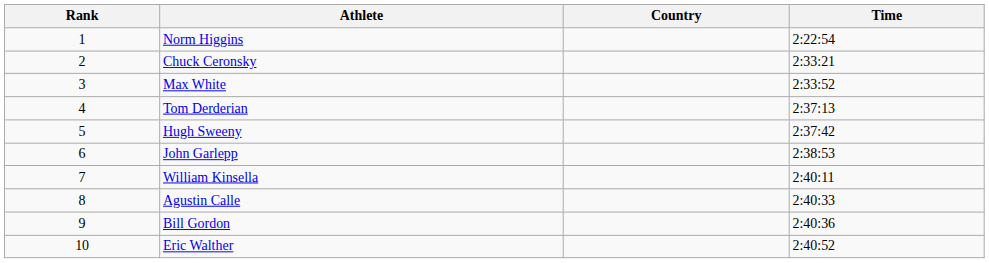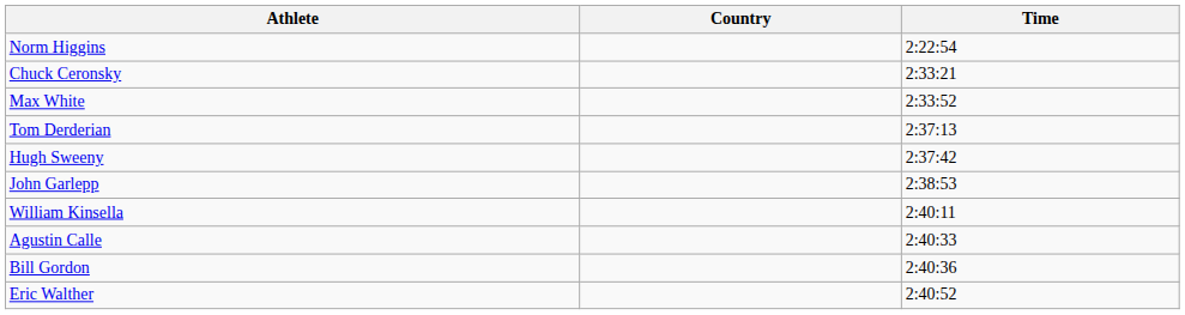- column: Rank | 1 | 2 | 3 | 4 | 5 | 6 | 7 | 8 | 9 | 10
